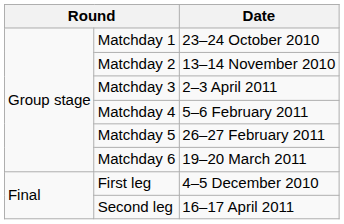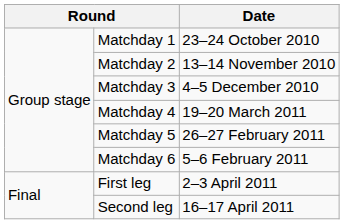Matchday 3 | Date: 2–3 April 2011 -> 4–5 December 2010
Matchday 4 | Date: 5–6 February 2011 -> 19–20 March 2011
Matchday 6 | Date: 19–20 March 2011 -> 5–6 February 2011
First leg | Date: 4–5 December 2010 -> 2–3 April 2011
